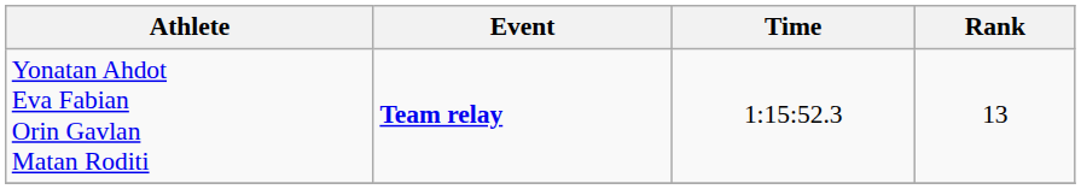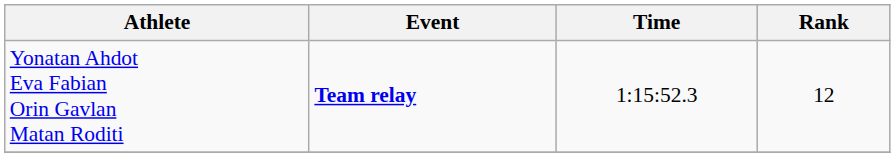Yonatan Ahdot Eva Fabian Orin Gavlan Matan Roditi | Rank: 13 -> 12
